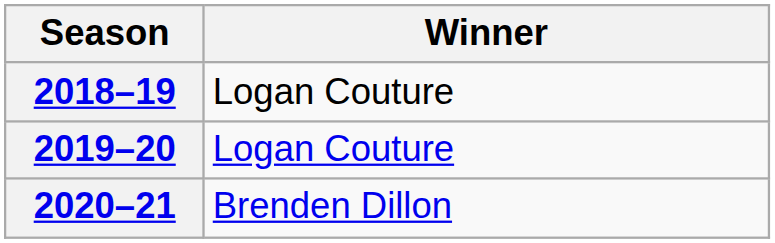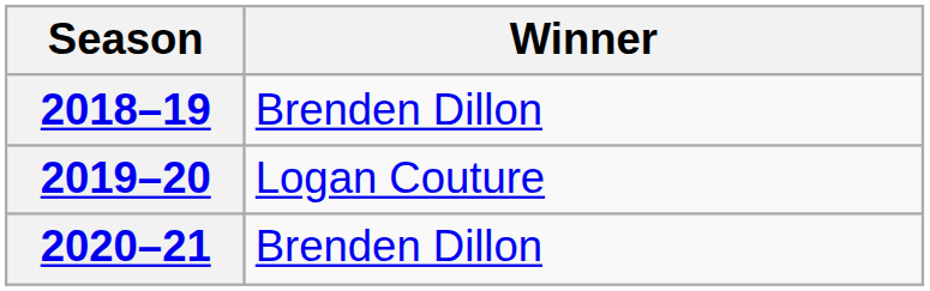2018–19 | Winner: Logan Couture -> Brenden Dillon
